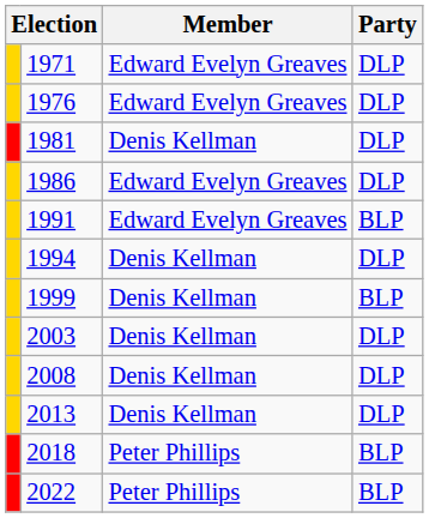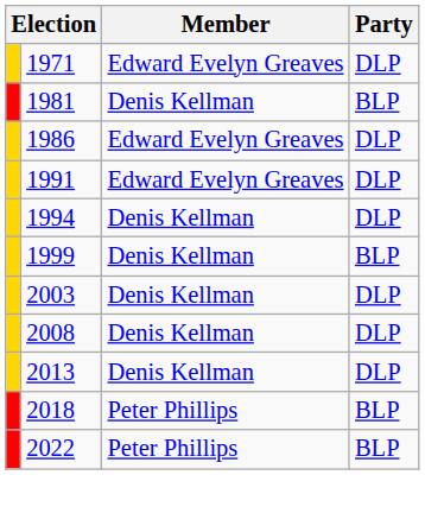- row: 1976 | Edward Evelyn Greaves | DLP
1981 | Party: DLP -> BLP
1991 | Party: BLP -> DLP
